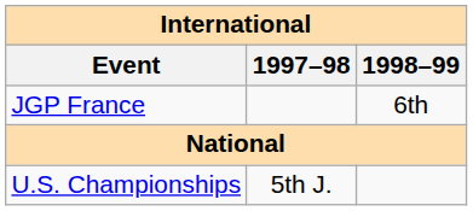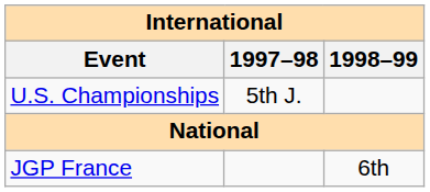rows swapped: JGP France <-> U.S. Championships
